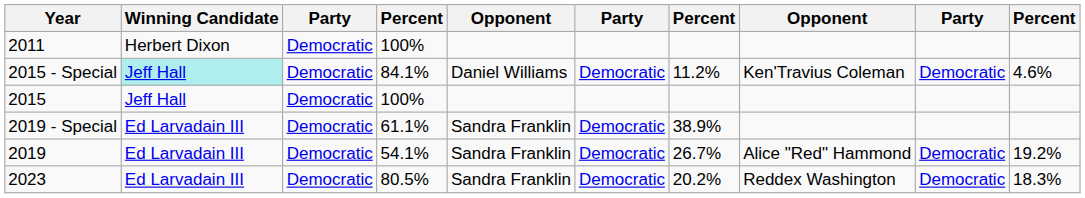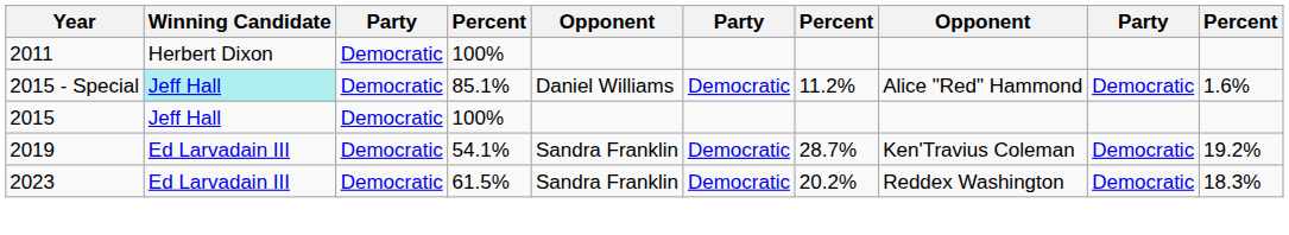2015 - Special | column 4: 84.1% -> 85.1%
2015 - Special | column 8: Ken'Travius Coleman -> Alice "Red" Hammond
2015 - Special | column 10: 4.6% -> 1.6%
- row: 2019 - Special | Ed Larvadain III | Democratic | 61.1% | Sandra Franklin | Democratic | 38.9%
2019 | column 7: 26.7% -> 28.7%
2019 | column 8: Alice "Red" Hammond -> Ken'Travius Coleman
2023 | column 4: 80.5% -> 61.5%
